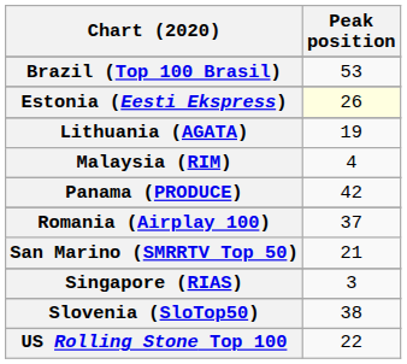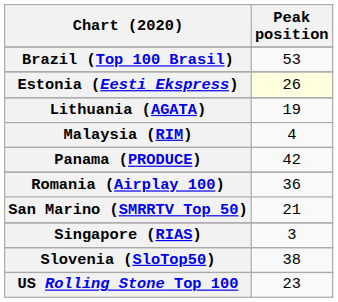Romania (Airplay 100) | Peak position: 37 -> 36
US Rolling Stone Top 100 | Peak position: 22 -> 23
